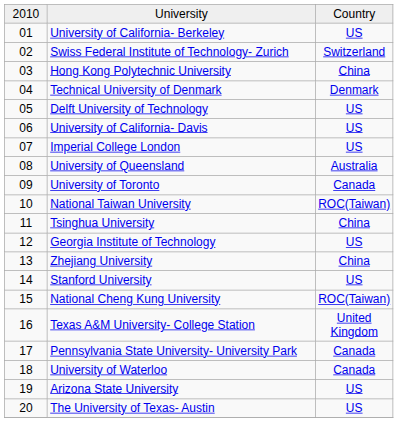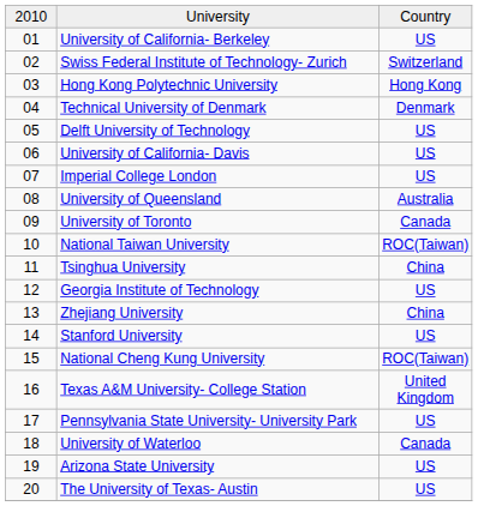Hong Kong Polytechnic University | column 3: China -> Hong Kong
Pennsylvania State University- University Park | column 3: Canada -> US
